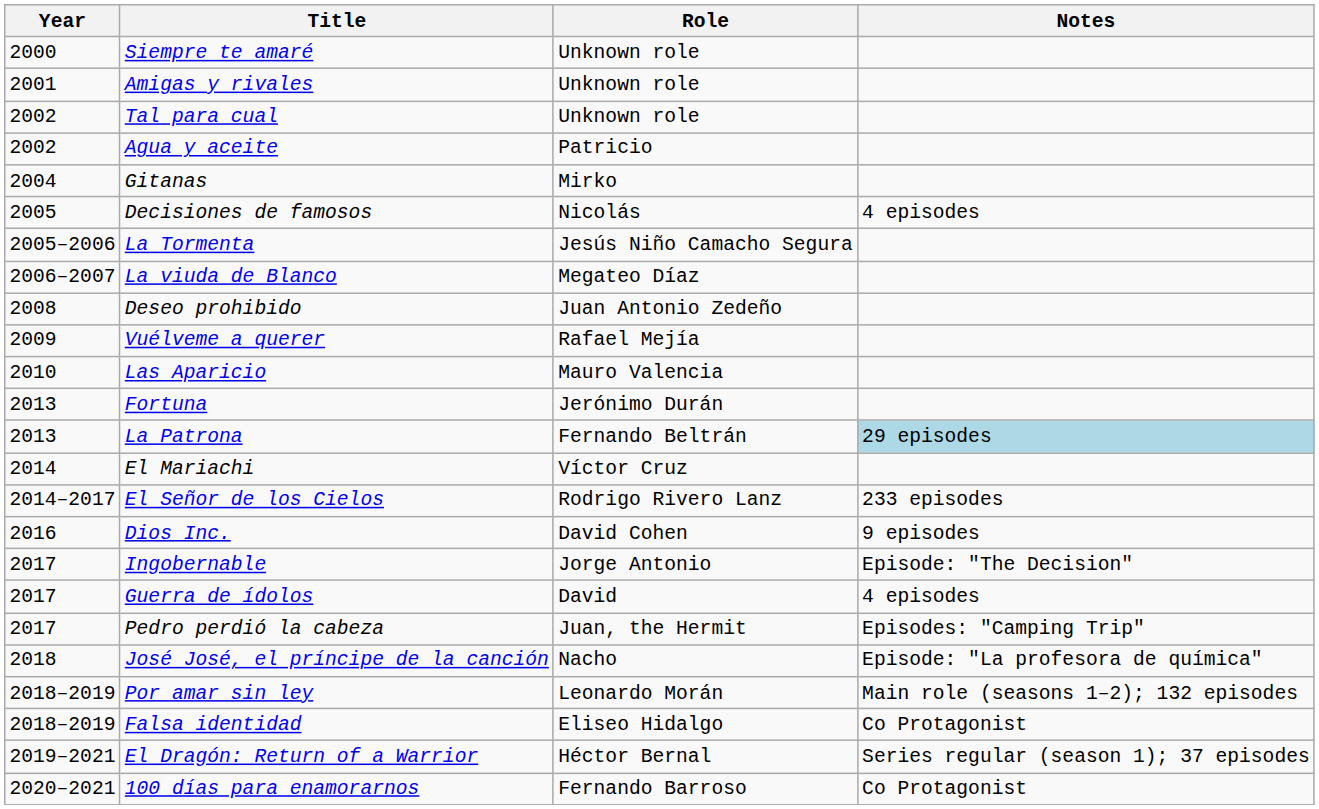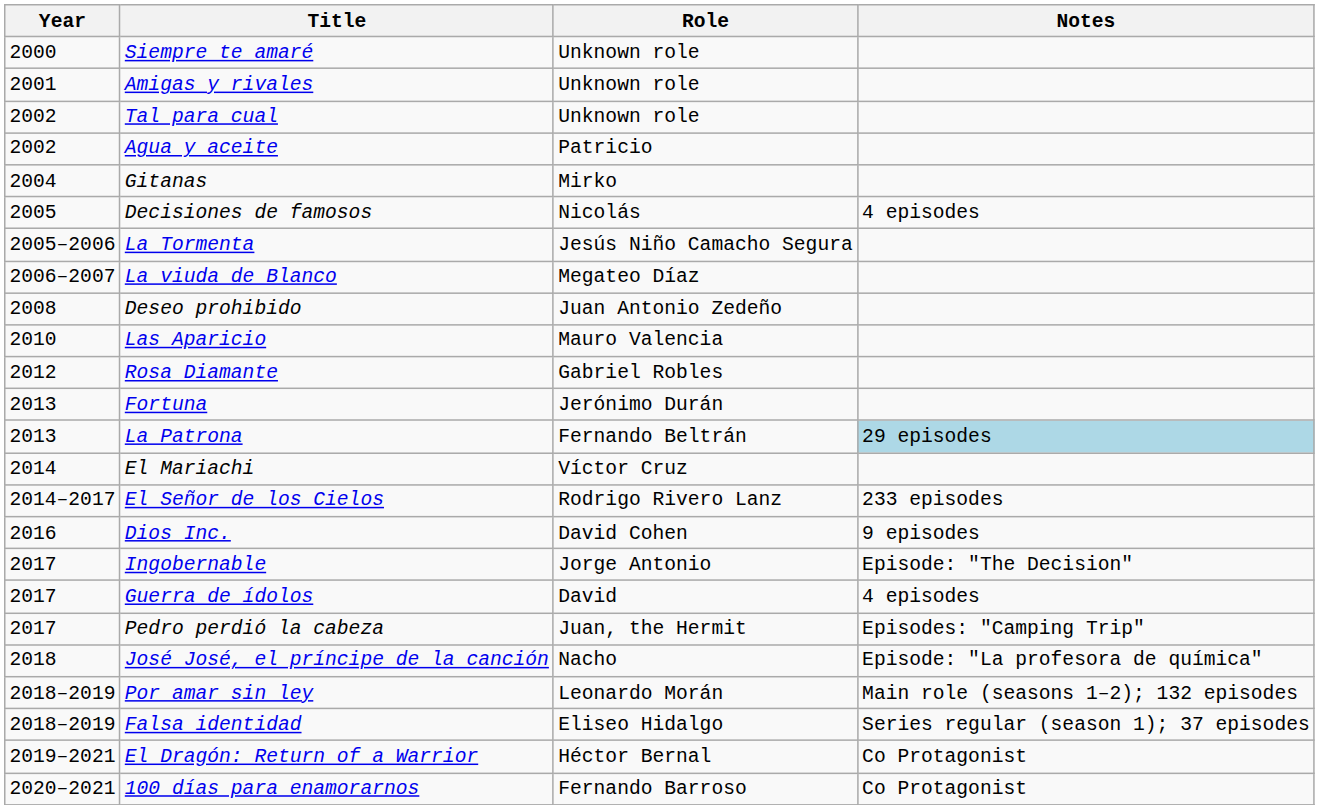- row: 2009 | Vuélveme a querer | Rafael Mejía
+ row: 2012 | Rosa Diamante | Gabriel Robles
Falsa identidad | Notes: Co Protagonist -> Series regular (season 1); 37 episodes
El Dragón: Return of a Warrior | Notes: Series regular (season 1); 37 episodes -> Co Protagonist
